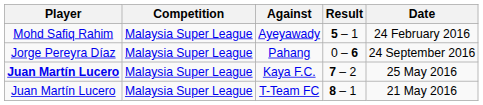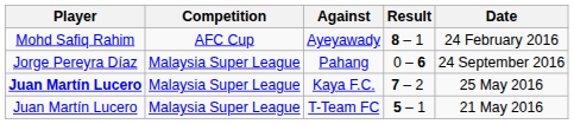Ayeyawady | Competition: Malaysia Super League -> AFC Cup
Ayeyawady | Result: 5 – 1 -> 8 – 1
T-Team FC | Result: 8 – 1 -> 5 – 1
